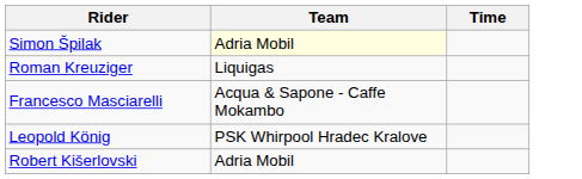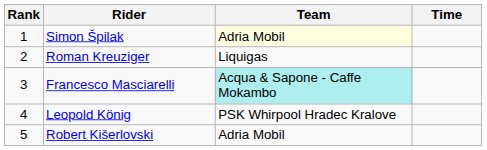+ column: Rank | 1 | 2 | 3 | 4 | 5
Francesco Masciarelli | Team: no background -> paleturquoise background
